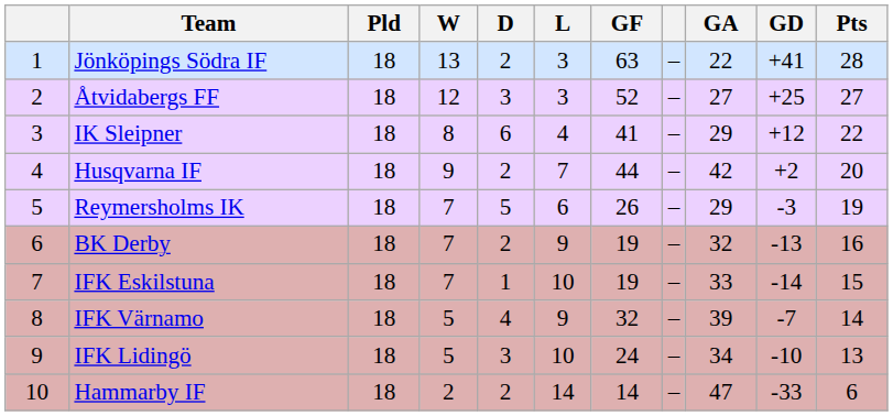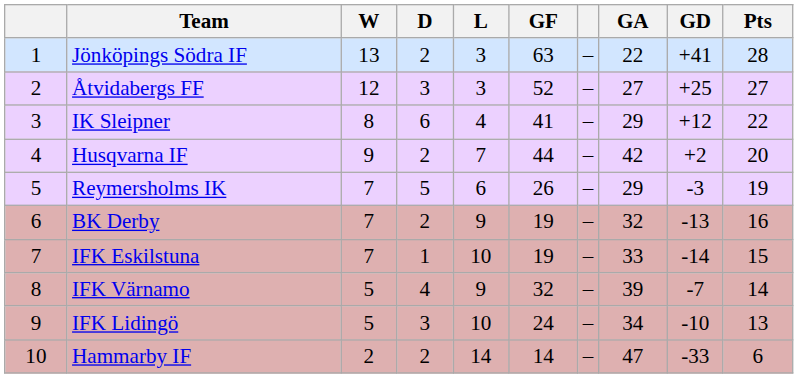- column: Pld | 18 | 18 | 18 | 18 | 18 | 18 | 18 | 18 | 18 | 18
